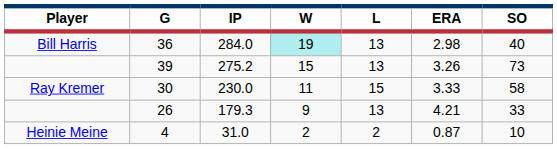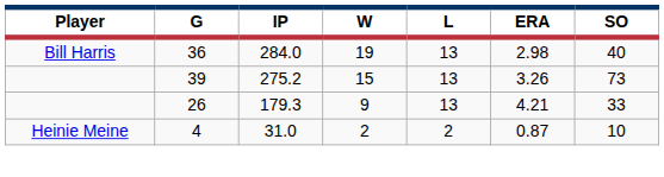36 | W: paleturquoise background -> no background
- row: Ray Kremer | 30 | 230.0 | 11 | 15 | 3.33 | 58
